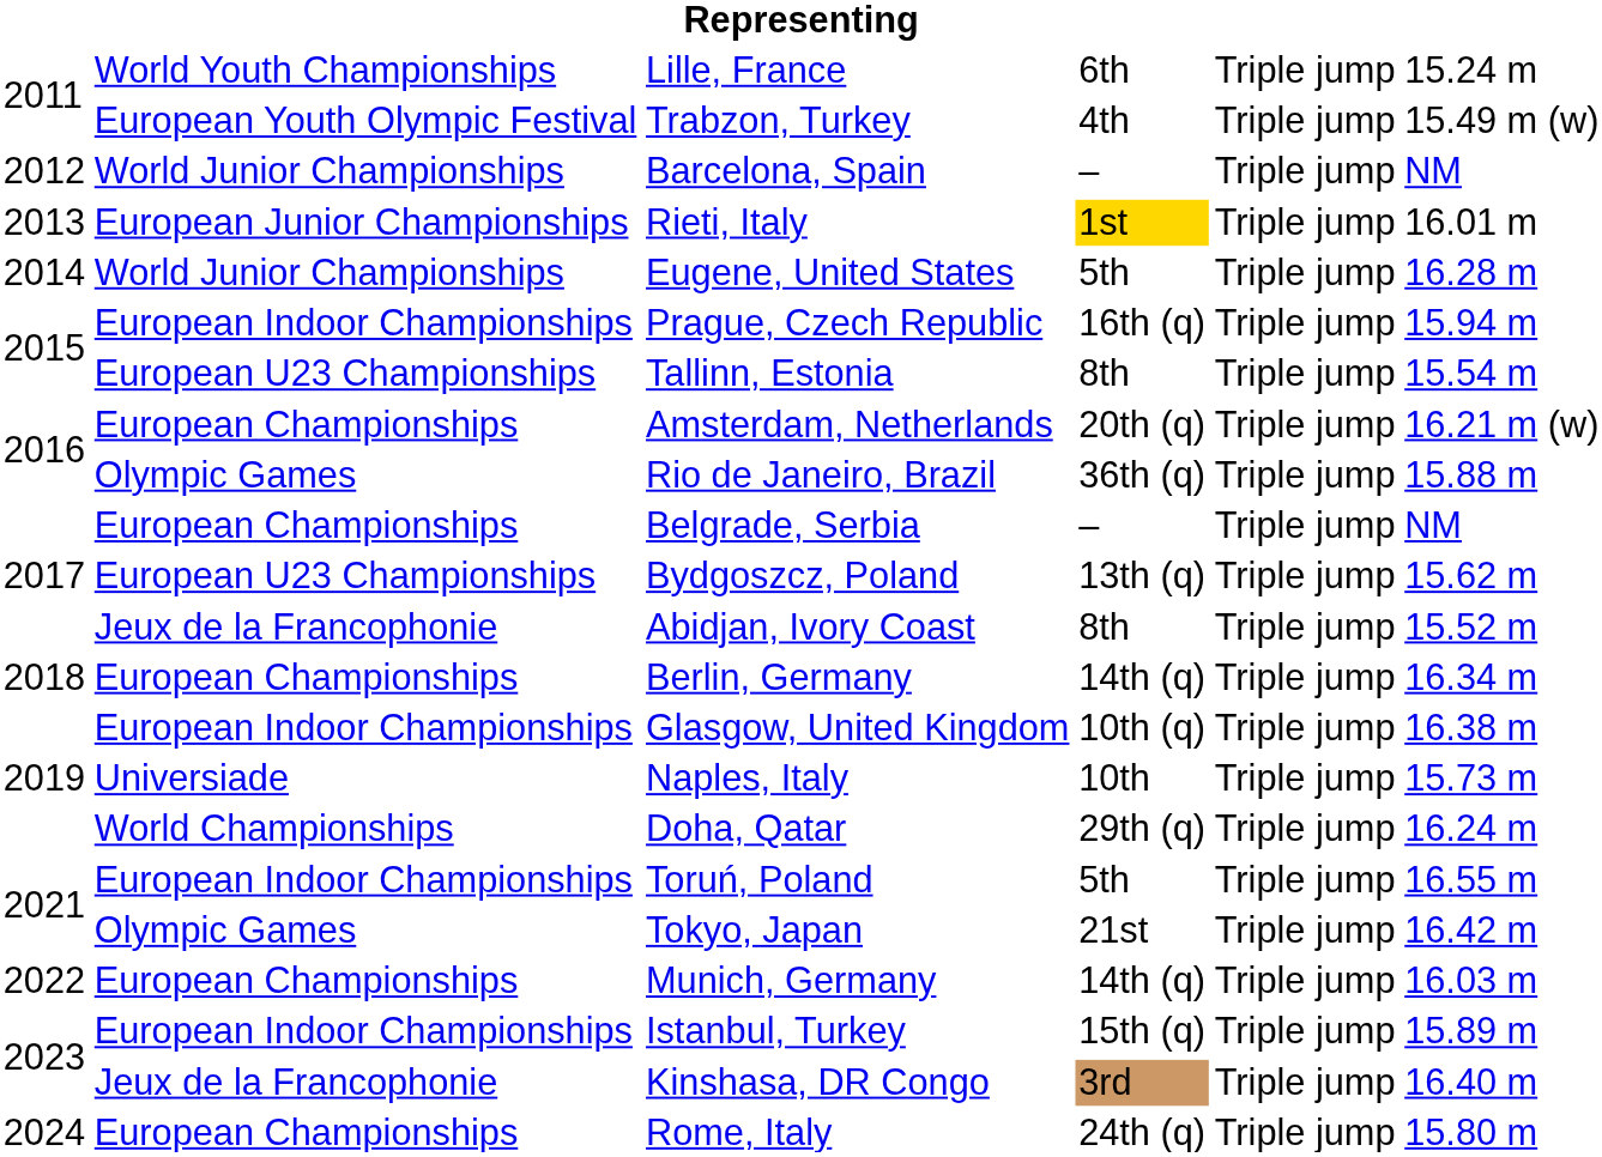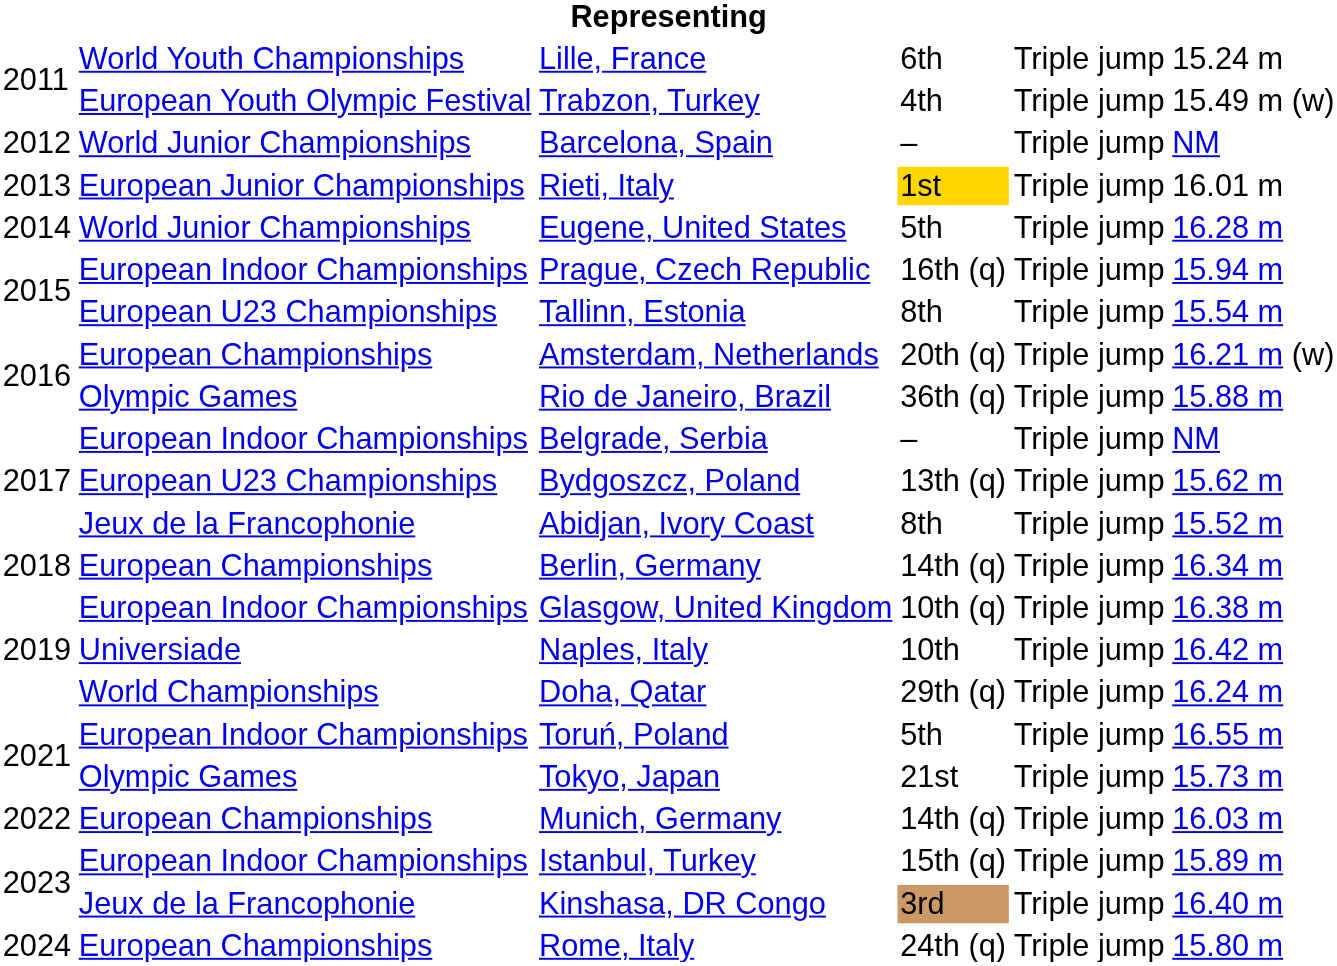Belgrade, Serbia | column 2: European Championships -> European Indoor Championships
Naples, Italy | column 6: 15.73 m -> 16.42 m
Tokyo, Japan | column 6: 16.42 m -> 15.73 m
